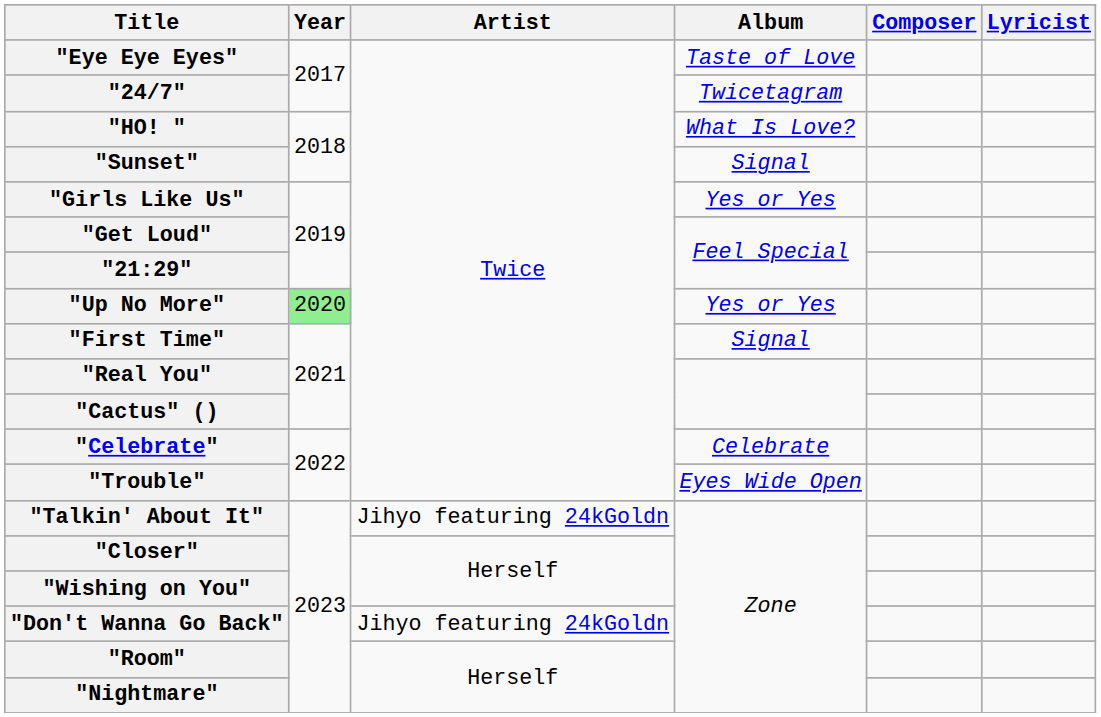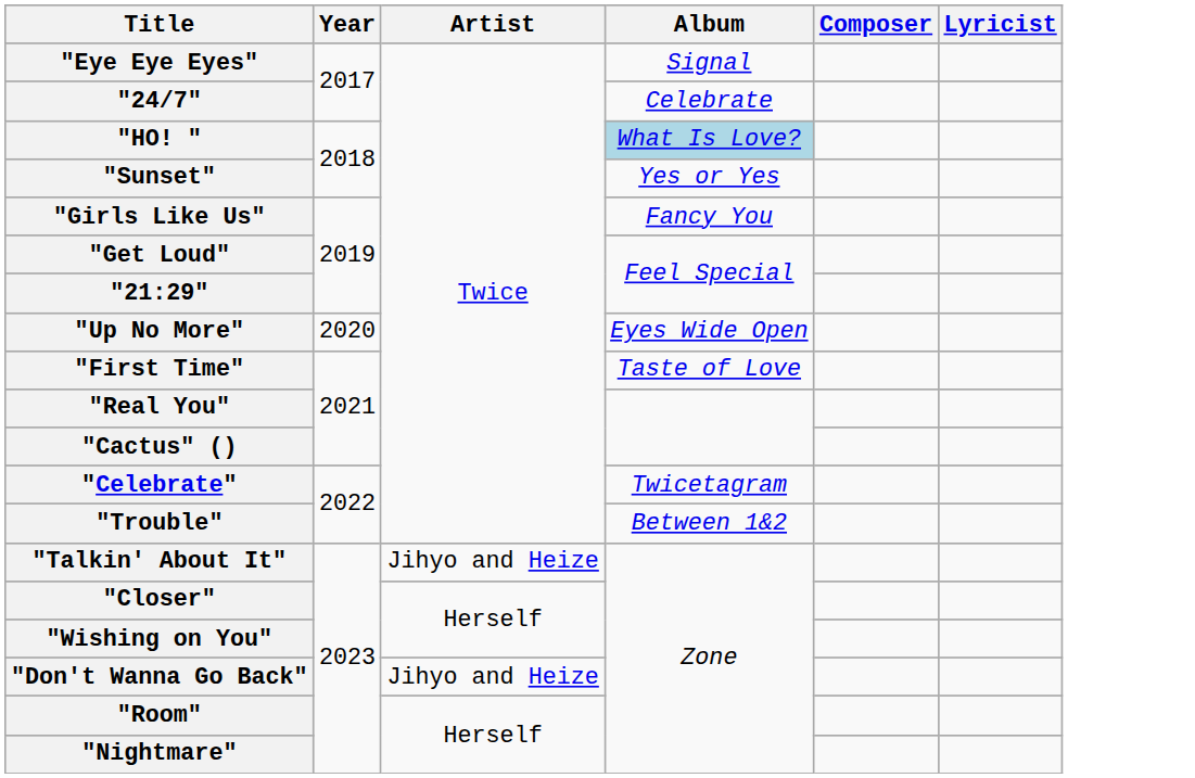"Eye Eye Eyes" | Album: Taste of Love -> Signal
"24/7" | Album: Twicetagram -> Celebrate
"HO! " | Album: no background -> lightblue background
"Sunset" | Album: Signal -> Yes or Yes
"Girls Like Us" | Album: Yes or Yes -> Fancy You
"Up No More" | Year: lightgreen background -> no background
"Up No More" | Album: Yes or Yes -> Eyes Wide Open
"First Time" | Album: Signal -> Taste of Love
"Celebrate" | Album: Celebrate -> Twicetagram
"Trouble" | Album: Eyes Wide Open -> Between 1&2
"Talkin' About It" | Artist: Jihyo featuring 24kGoldn -> Jihyo and Heize
"Don't Wanna Go Back" | Artist: Jihyo featuring 24kGoldn -> Jihyo and Heize
